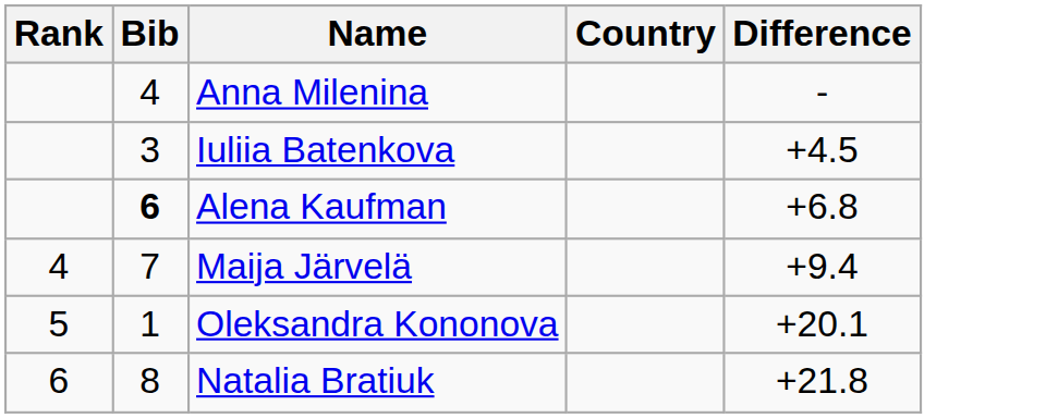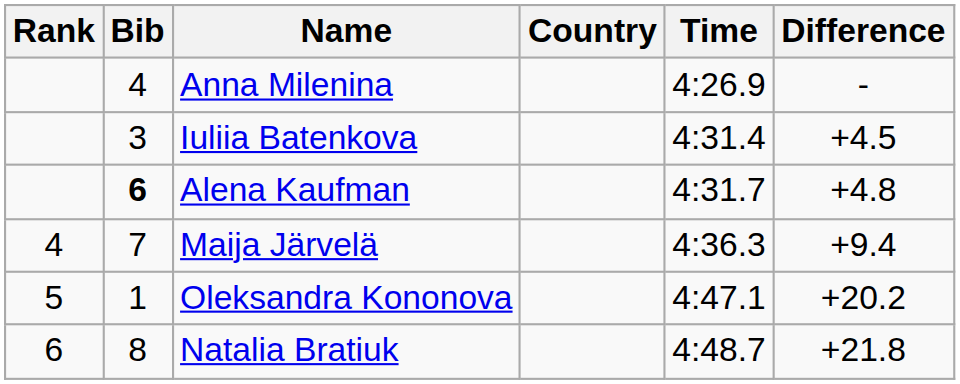+ column: Time | 4:26.9 | 4:31.4 | 4:31.7 | 4:36.3 | 4:47.1 | 4:48.7
Alena Kaufman | Difference: +6.8 -> +4.8
Oleksandra Kononova | Difference: +20.1 -> +20.2
